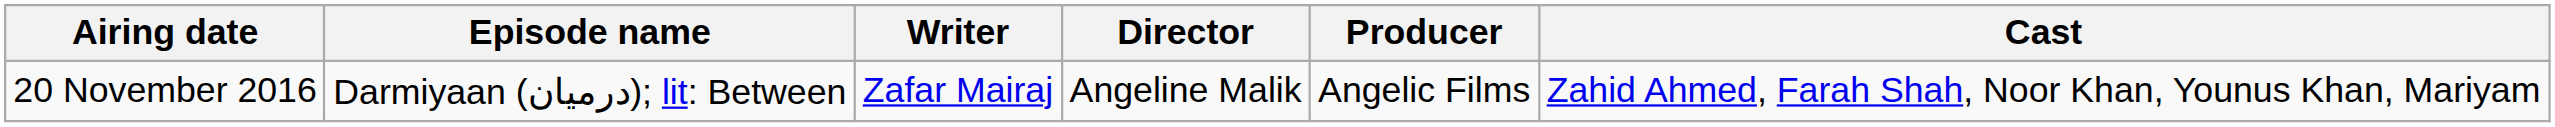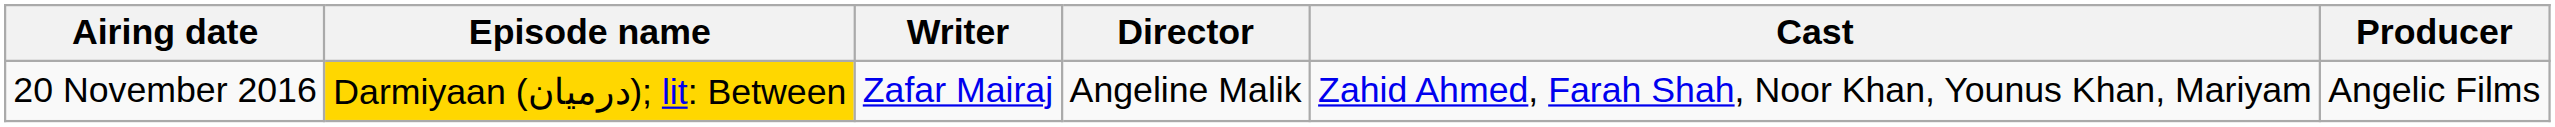columns swapped: Producer <-> Cast
20 November 2016 | Episode name: no background -> gold background
